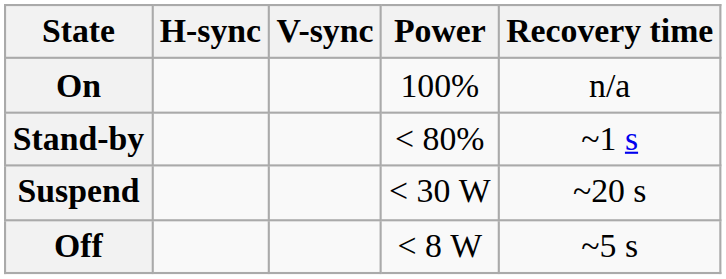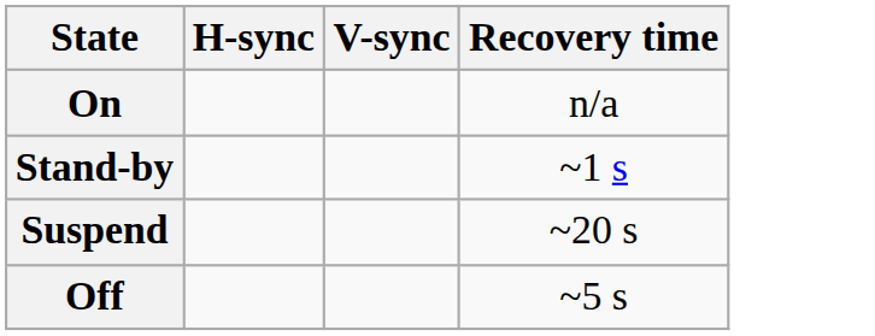- column: Power | 100% | < 80% | < 30 W | < 8 W
